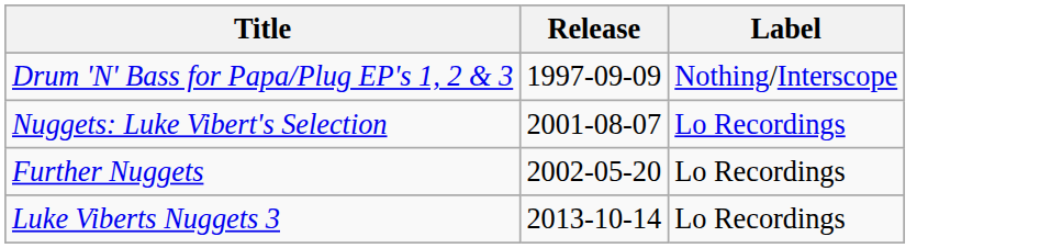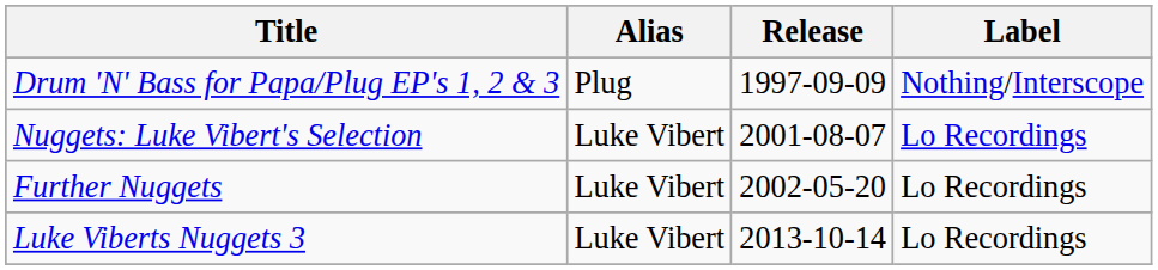+ column: Alias | Plug | Luke Vibert | Luke Vibert | Luke Vibert
